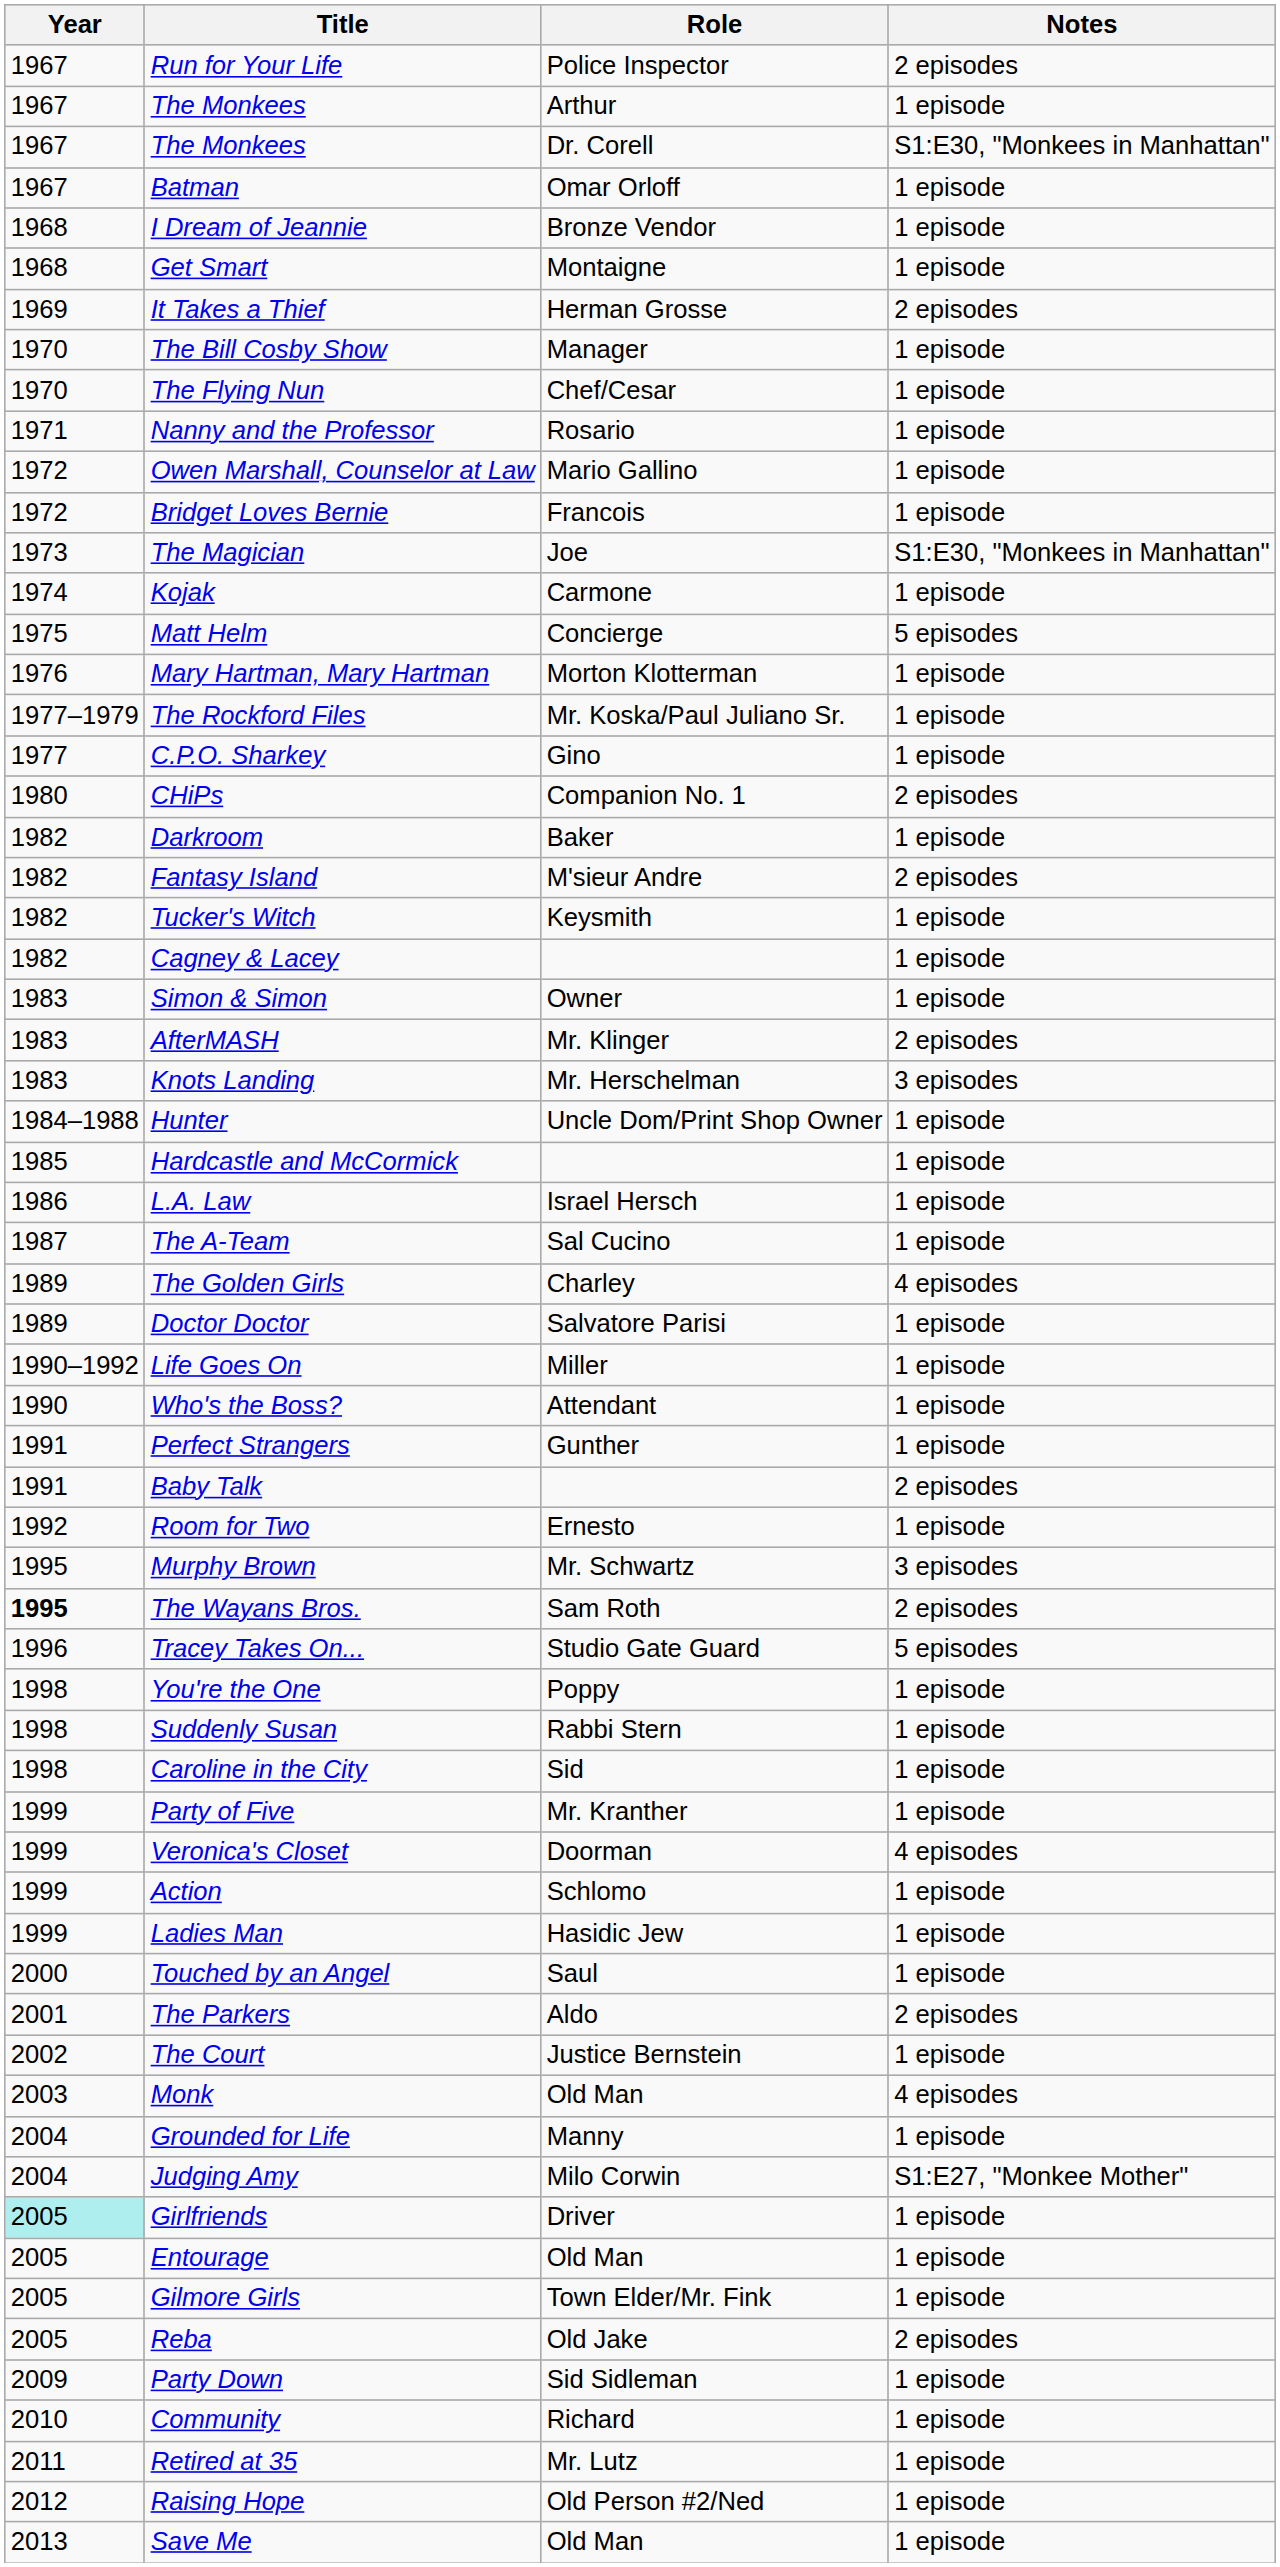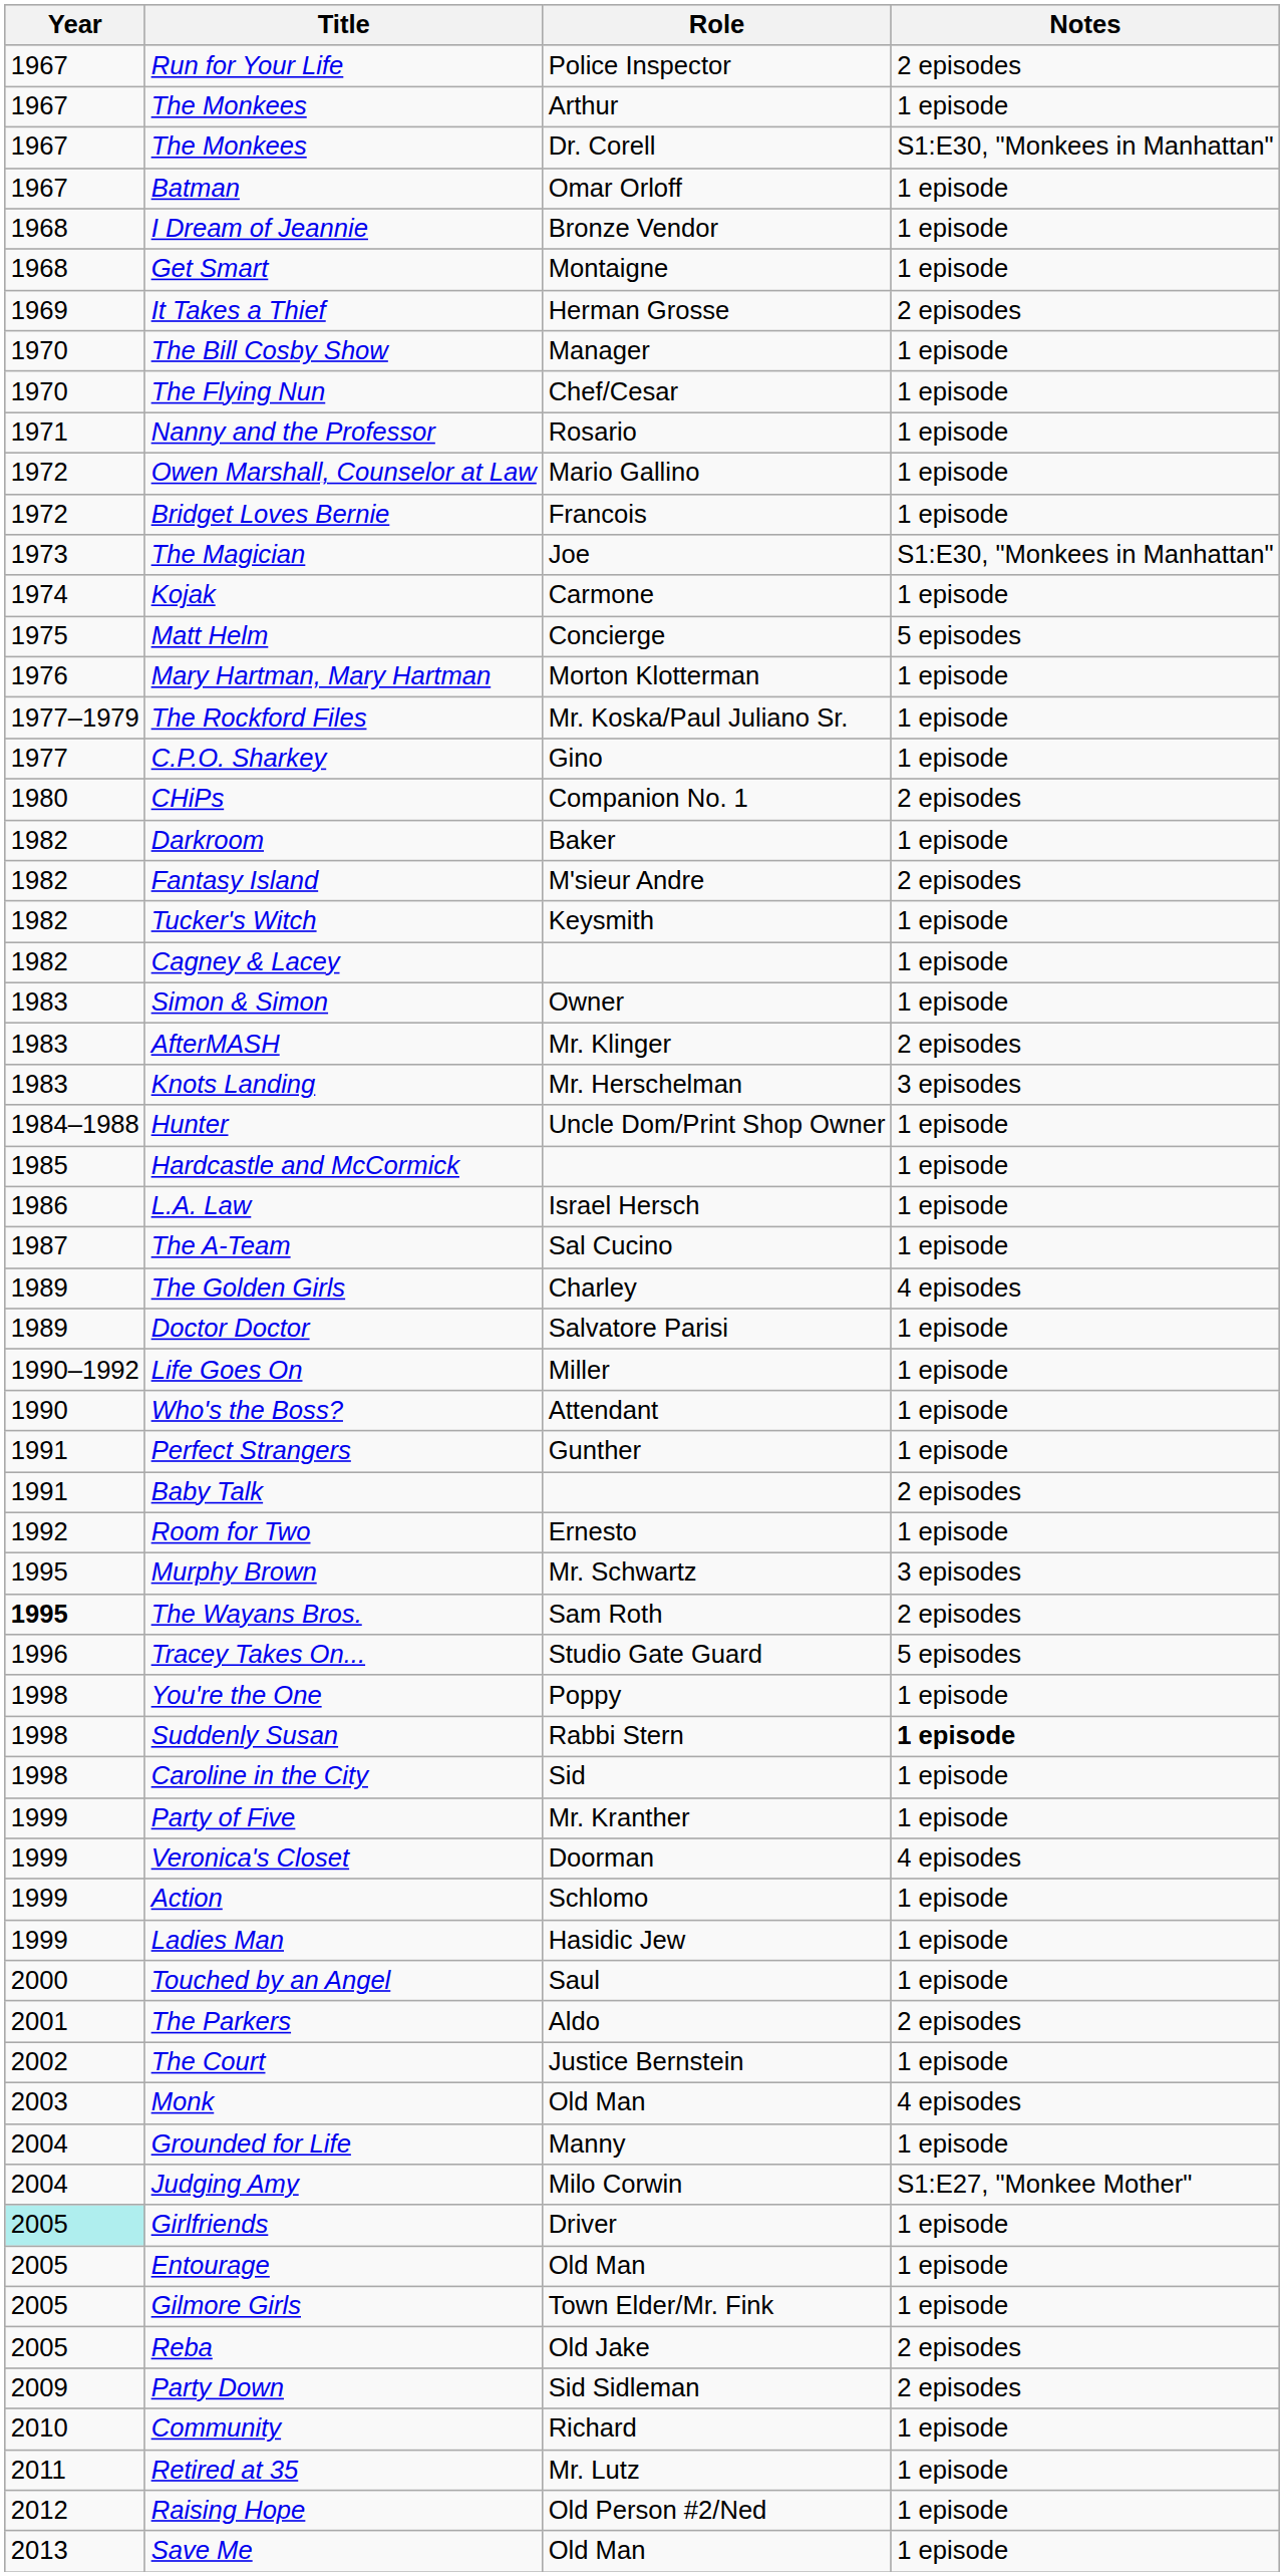Suddenly Susan | Notes: normal -> bold
Party Down | Notes: 1 episode -> 2 episodes
